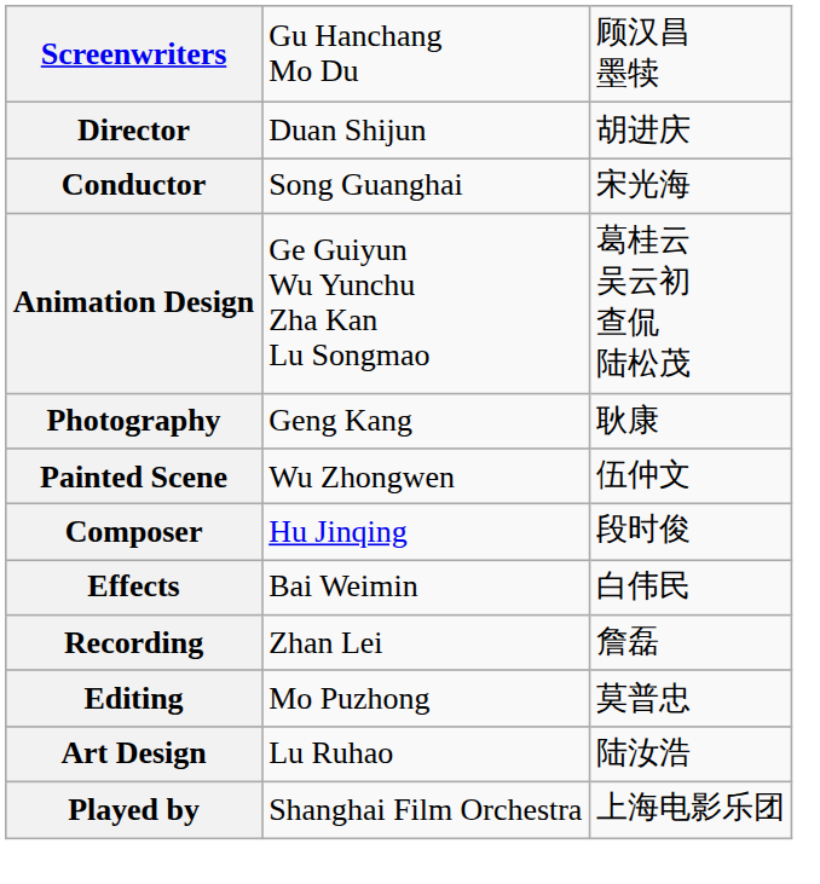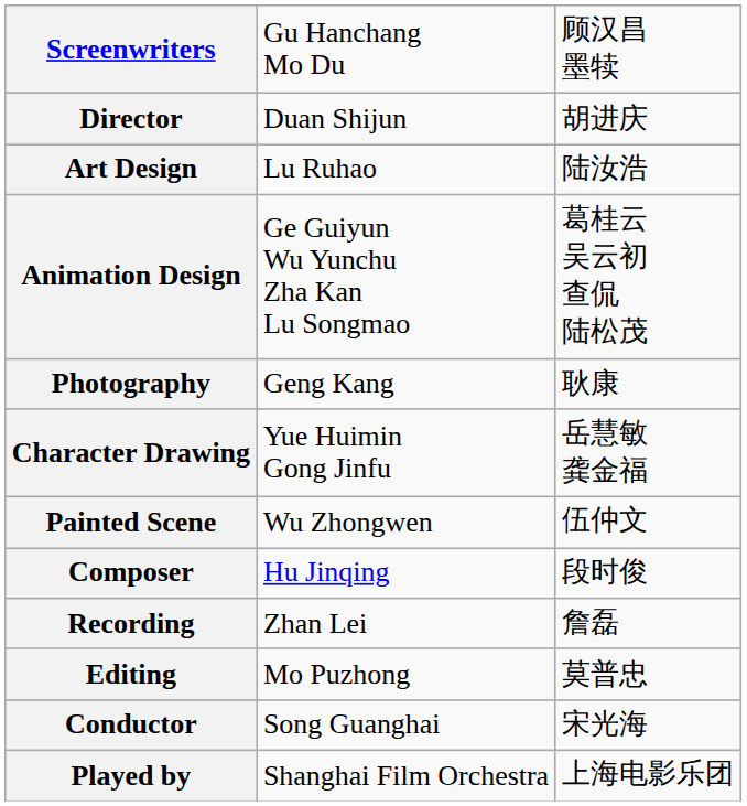rows swapped: Art Design <-> Conductor
+ row: Character Drawing | Yue Huimin Gong Jinfu | 岳慧敏 龚金福
- row: Effects | Bai Weimin | 白伟民
